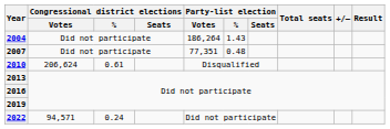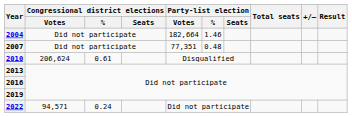2004 | Party-list election / Votes: 186,264 -> 182,664
2004 | Party-list election / %: 1.43 -> 1.46
